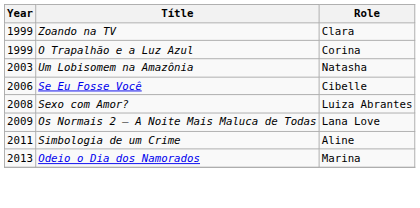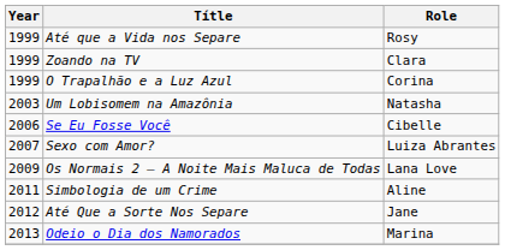+ row: 1999 | Até que a Vida nos Separe | Rosy
Sexo com Amor? | Year: 2008 -> 2007
+ row: 2012 | Até Que a Sorte Nos Separe | Jane
